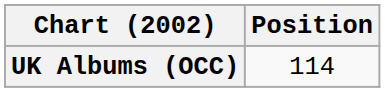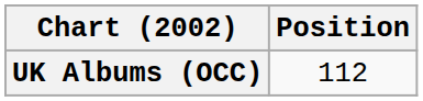UK Albums (OCC) | Position: 114 -> 112
